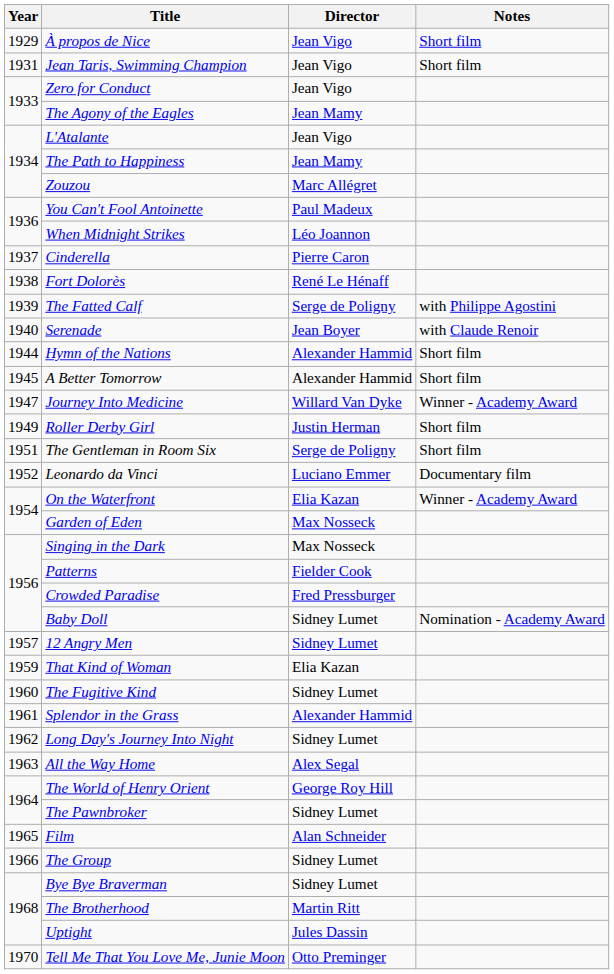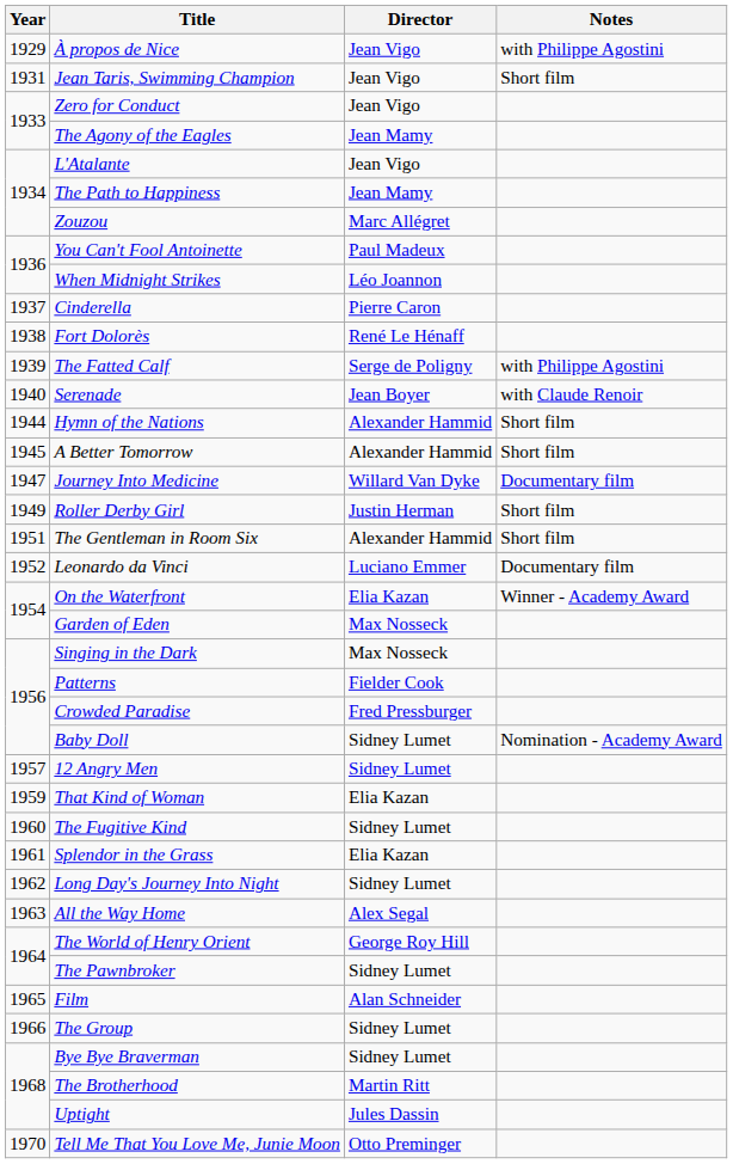À propos de Nice | Notes: Short film -> with Philippe Agostini
Journey Into Medicine | Notes: Winner - Academy Award -> Documentary film
The Gentleman in Room Six | Director: Serge de Poligny -> Alexander Hammid
Splendor in the Grass | Director: Alexander Hammid -> Elia Kazan
